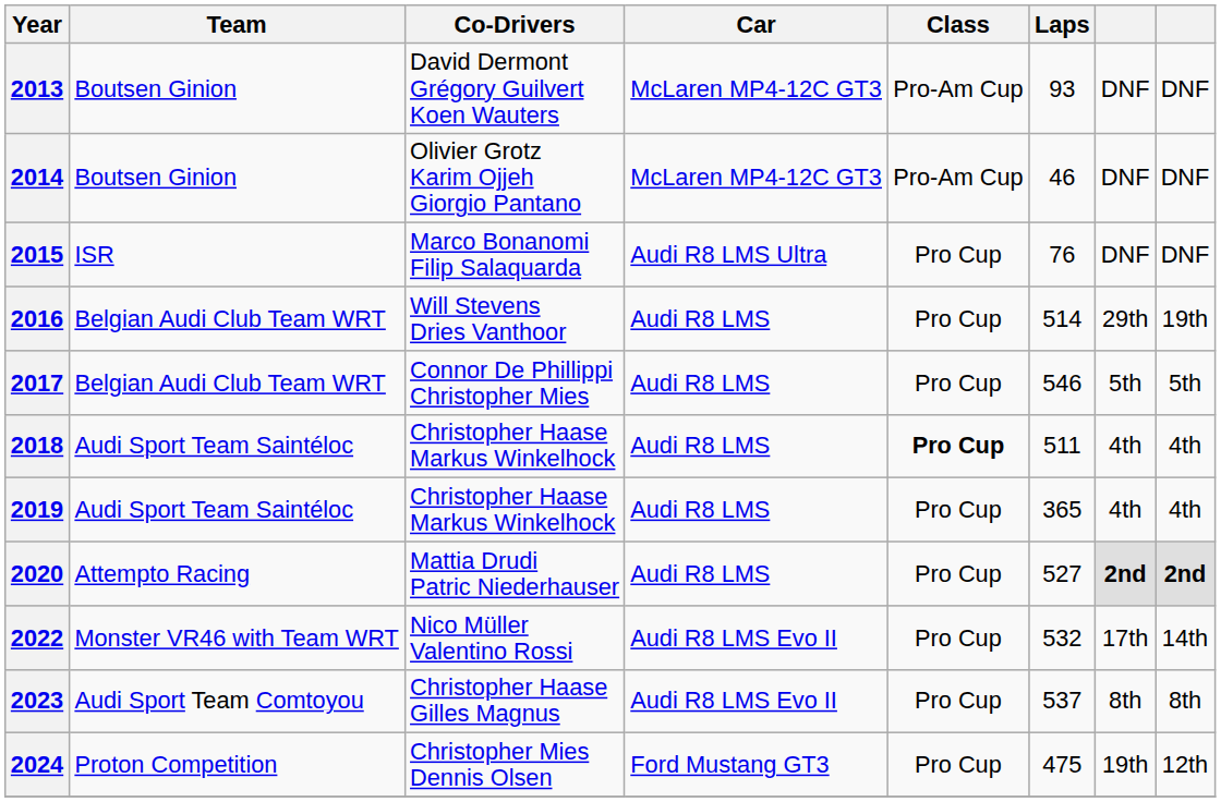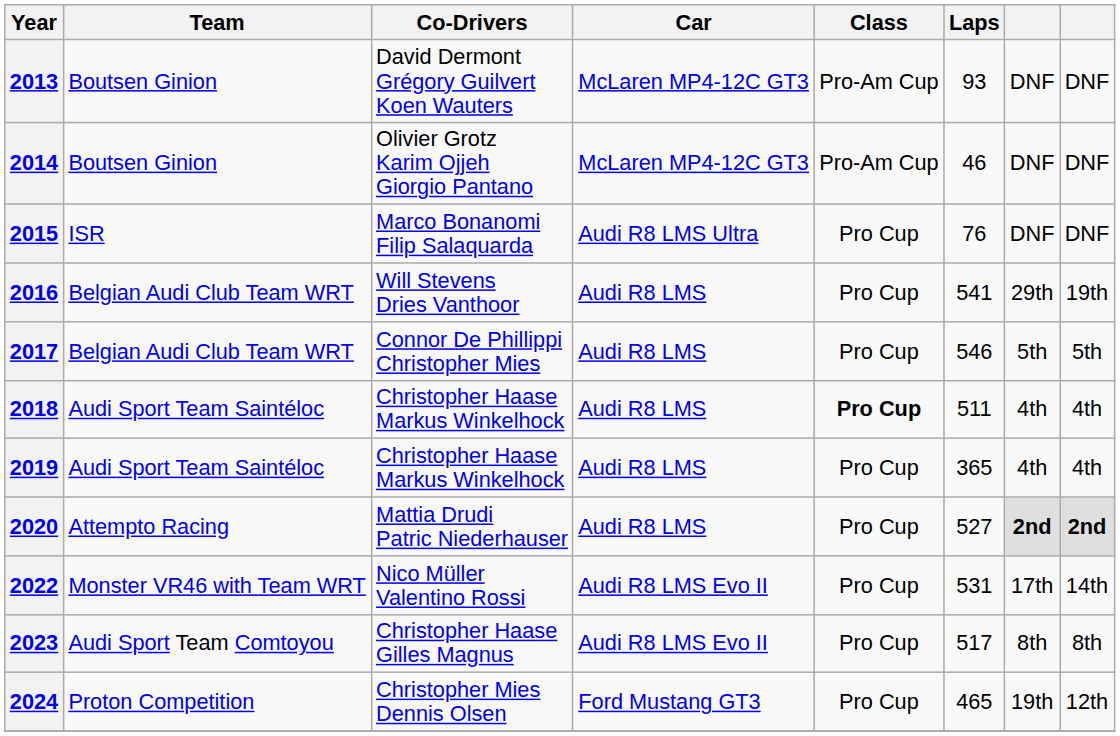2016 | Laps: 514 -> 541
2022 | Laps: 532 -> 531
2023 | Laps: 537 -> 517
2024 | Laps: 475 -> 465
